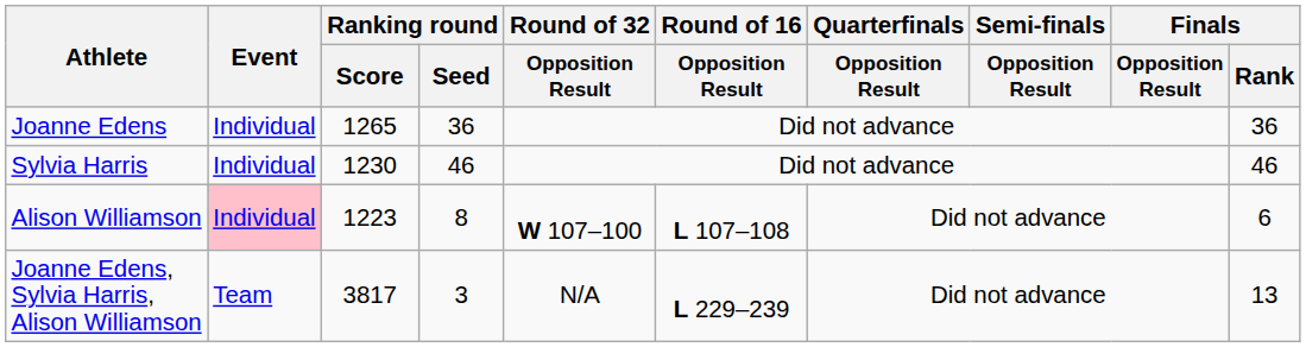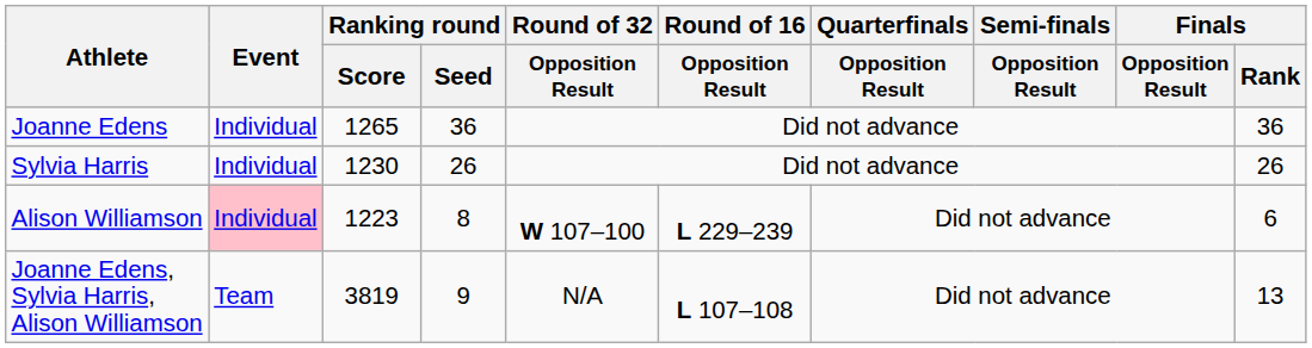Sylvia Harris | Ranking round / Seed: 46 -> 26
Sylvia Harris | Finals / Rank: 46 -> 26
Alison Williamson | Round of 16 / Opposition Result: L 107–108 -> L 229–239
Joanne Edens, Sylvia Harris, Alison Williamson | Ranking round / Score: 3817 -> 3819
Joanne Edens, Sylvia Harris, Alison Williamson | Ranking round / Seed: 3 -> 9
Joanne Edens, Sylvia Harris, Alison Williamson | Round of 16 / Opposition Result: L 229–239 -> L 107–108
